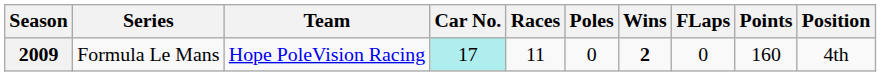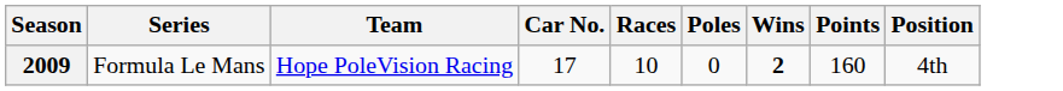- column: FLaps | 0
2009 | Car No.: paleturquoise background -> no background
2009 | Races: 11 -> 10
